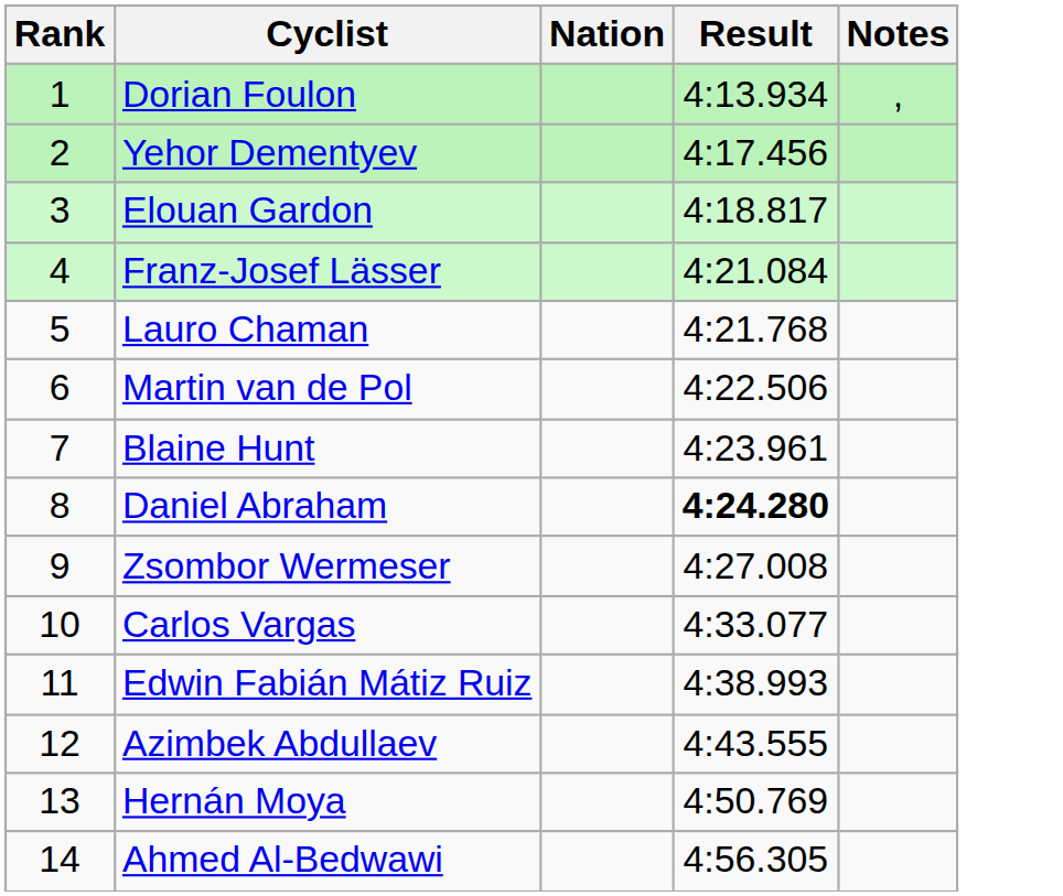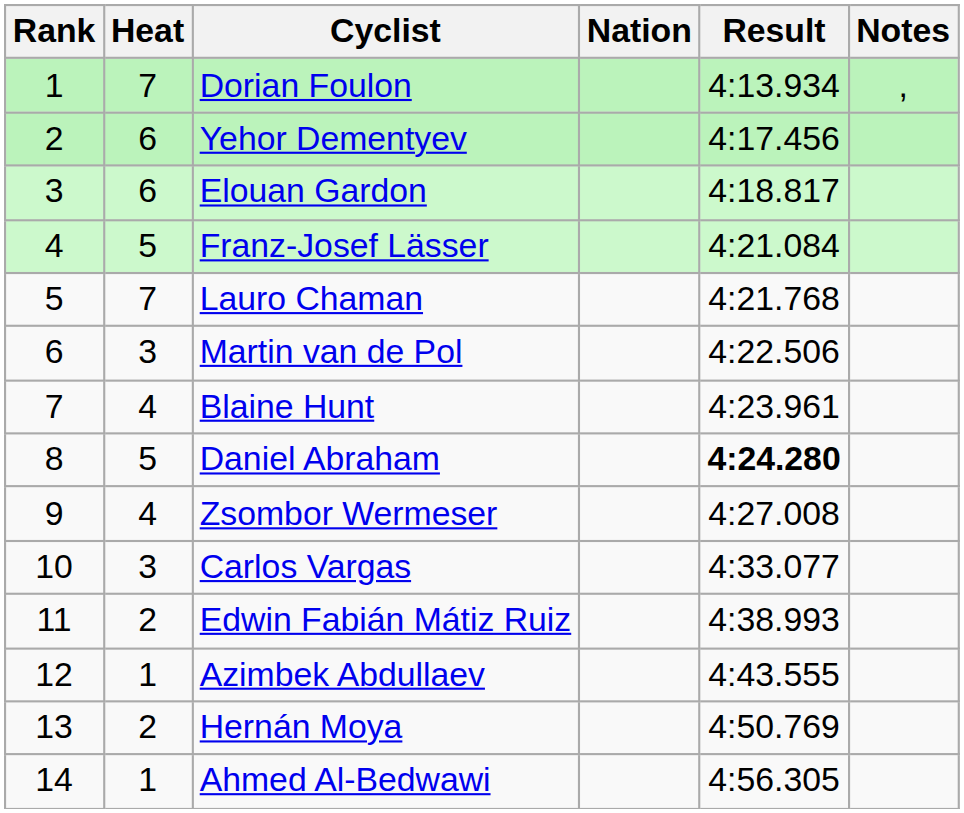+ column: Heat | 7 | 6 | 6 | 5 | 7 | 3 | 4 | 5 | 4 | 3 | 2 | 1 | 2 | 1
